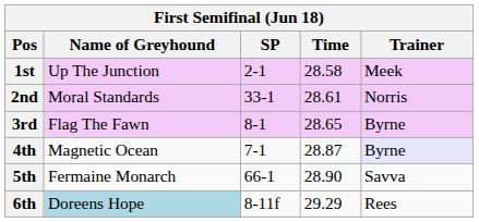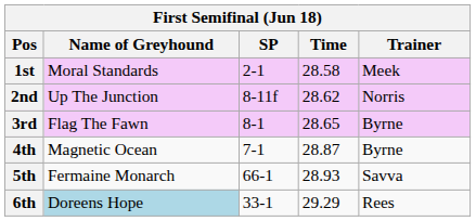1st | Name of Greyhound: Up The Junction -> Moral Standards
2nd | Name of Greyhound: Moral Standards -> Up The Junction
2nd | SP: 33-1 -> 8-11f
2nd | Time: 28.61 -> 28.62
4th | Trainer: lavender background -> no background
5th | Time: 28.90 -> 28.93
6th | SP: 8-11f -> 33-1
